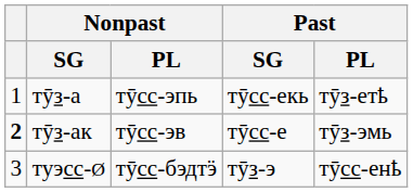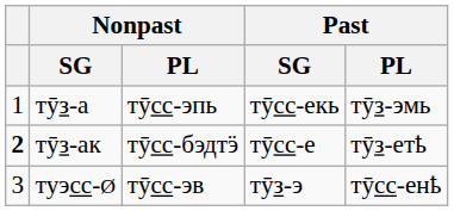тӯз-а | Past / PL: тӯз-етҍ -> тӯз-эмь
тӯз-ак | Nonpast / PL: тӯсс-эв -> тӯсс-бэдтӭ
тӯз-ак | Past / PL: тӯз-эмь -> тӯз-етҍ
туэсс-Ø | Nonpast / PL: тӯсс-бэдтӭ -> тӯсс-эв
